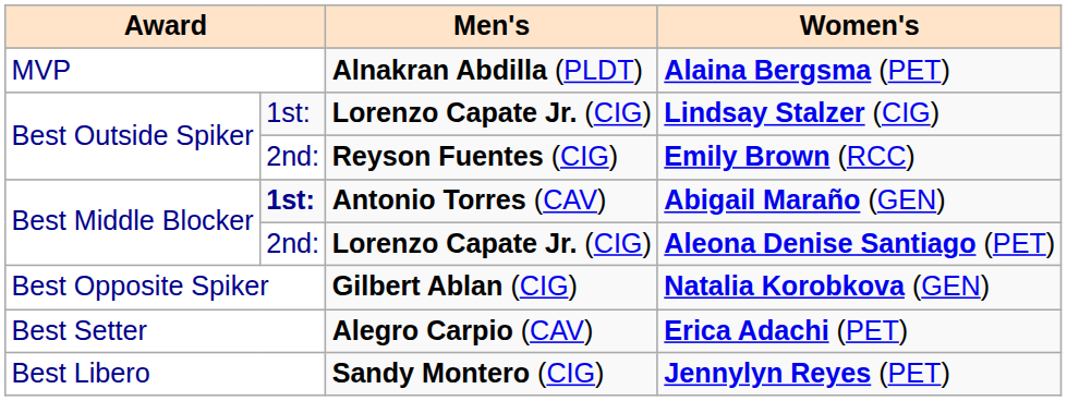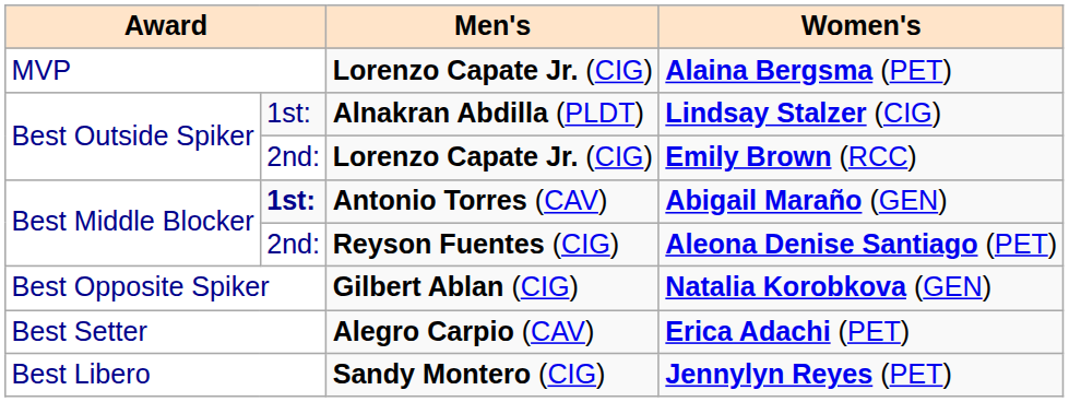Alaina Bergsma (PET) | Men's: Alnakran Abdilla (PLDT) -> Lorenzo Capate Jr. (CIG)
Lindsay Stalzer (CIG) | Men's: Lorenzo Capate Jr. (CIG) -> Alnakran Abdilla (PLDT)
Emily Brown (RCC) | Men's: Reyson Fuentes (CIG) -> Lorenzo Capate Jr. (CIG)
Aleona Denise Santiago (PET) | Men's: Lorenzo Capate Jr. (CIG) -> Reyson Fuentes (CIG)
